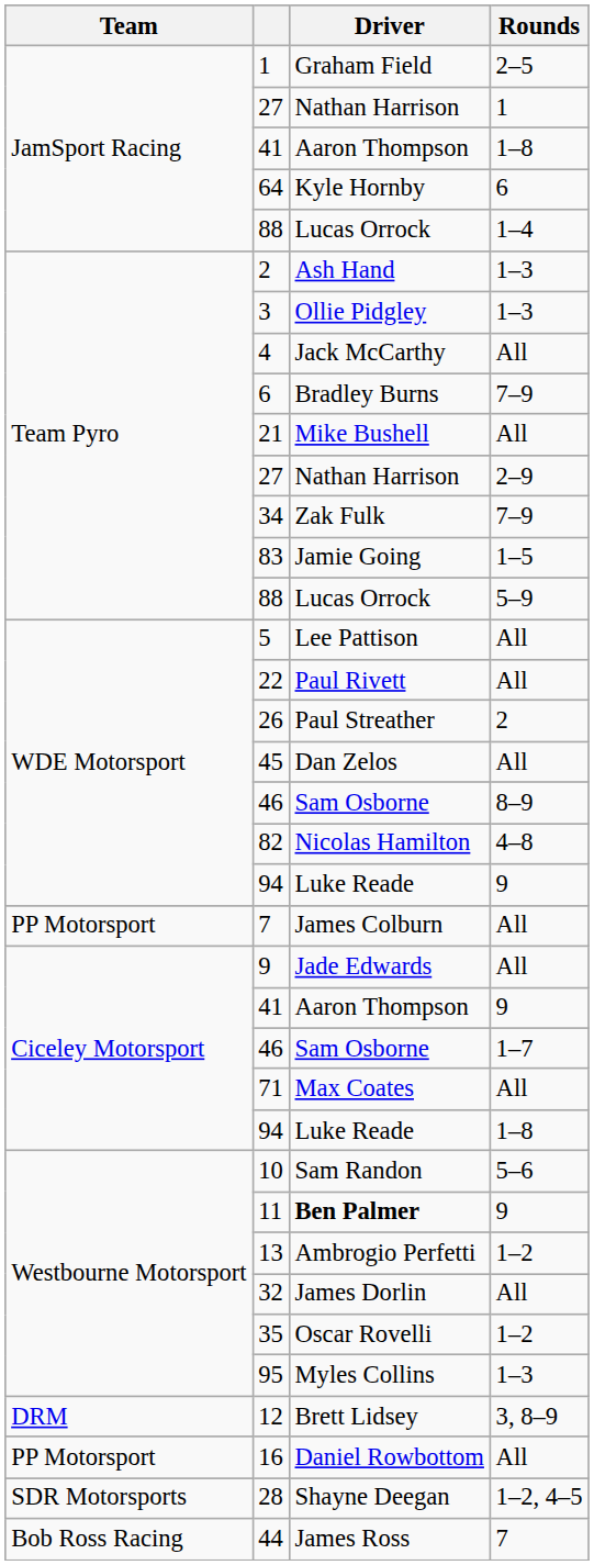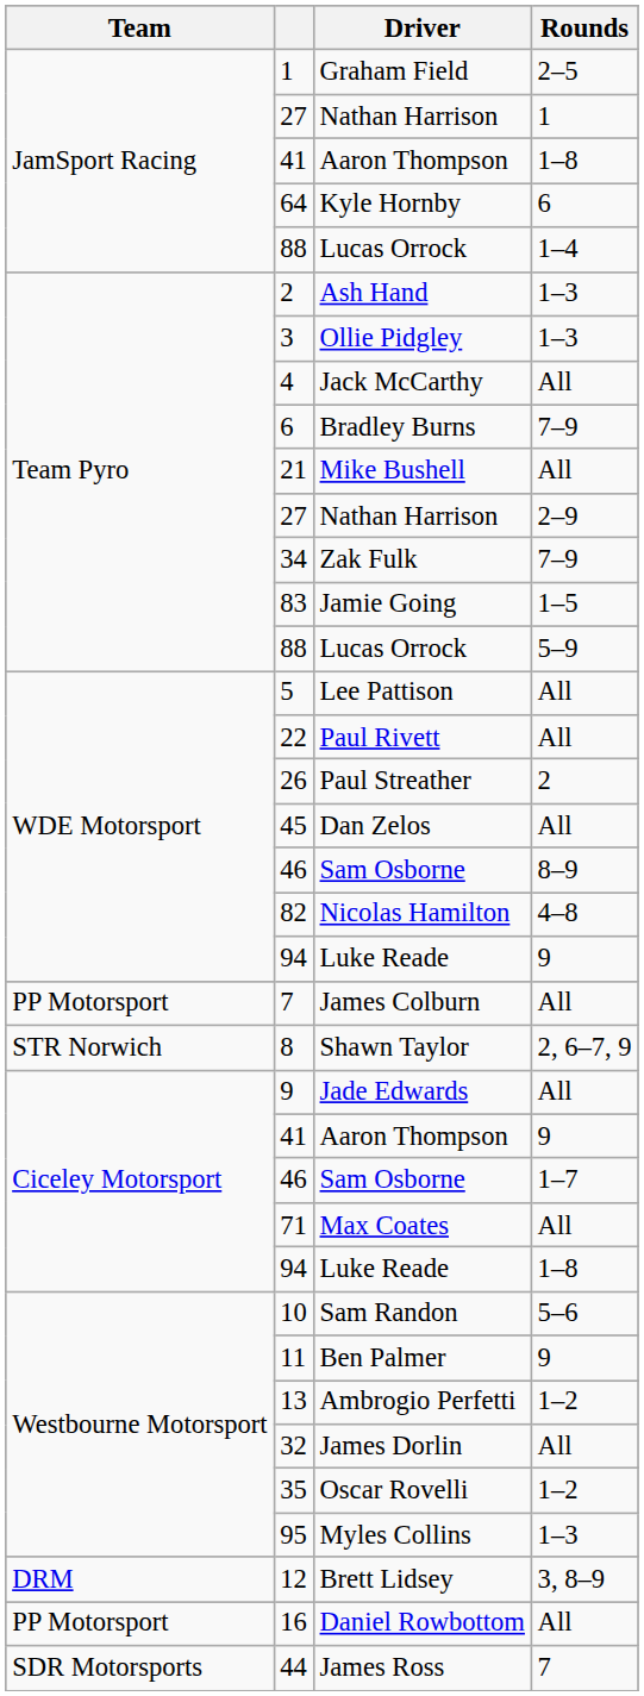+ row: STR Norwich | 8 | Shawn Taylor | 2, 6–7, 9
11 | Driver: bold -> normal
- row: SDR Motorsports | 28 | Shayne Deegan | 1–2, 4–5
44 | Team: Bob Ross Racing -> SDR Motorsports
